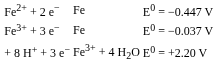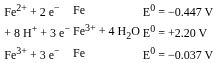rows swapped: Fe3+ + 3 e− <-> + 8 H+ + 3 e−
